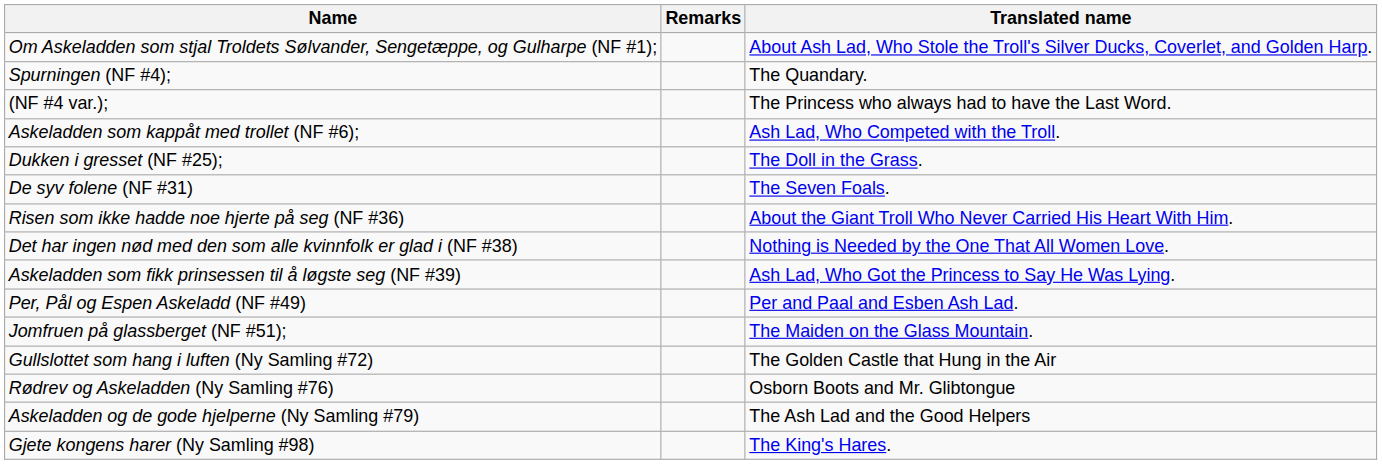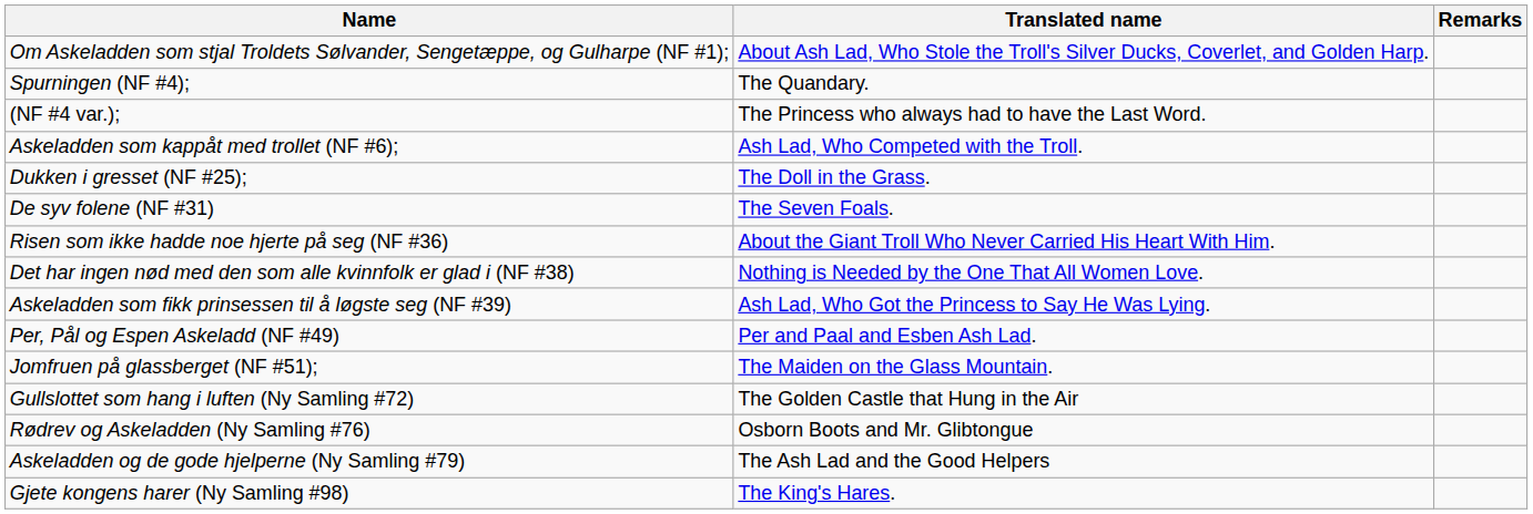columns swapped: Translated name <-> Remarks
